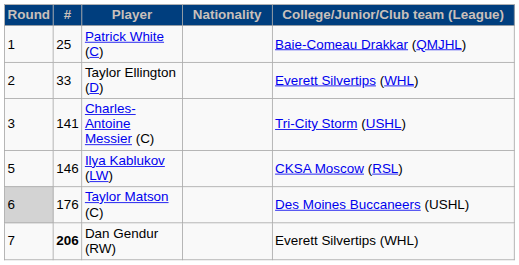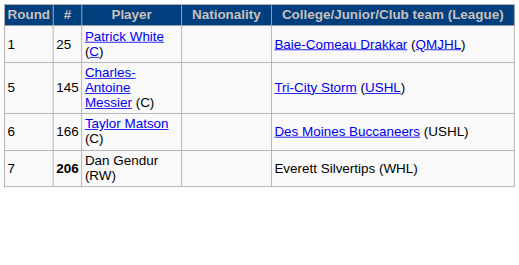- row: 2 | 33 | Taylor Ellington (D) | Everett Silvertips (WHL)
Charles-Antoine Messier (C) | Round: 3 -> 5
Charles-Antoine Messier (C) | #: 141 -> 145
- row: 5 | 146 | Ilya Kablukov (LW) | CKSA Moscow (RSL)
Taylor Matson (C) | Round: lightgrey background -> no background
Taylor Matson (C) | #: 176 -> 166
